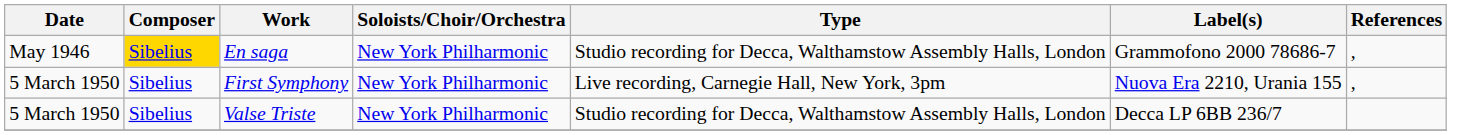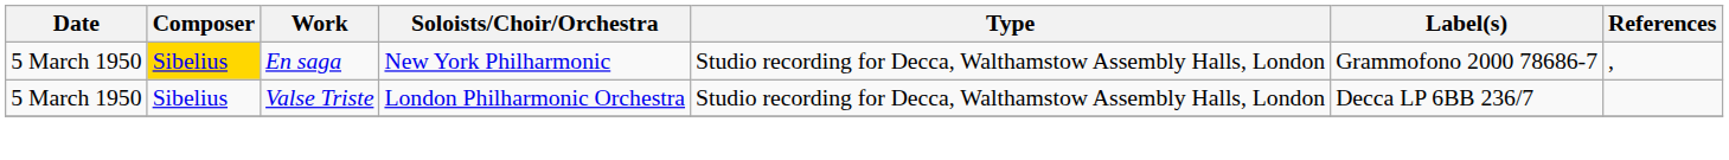En saga | Date: May 1946 -> 5 March 1950
- row: 5 March 1950 | Sibelius | First Symphony | New York Philharmonic | Live recording, Carnegie Hall, New York, 3pm | Nuova Era 2210, Urania 155 | ,
Valse Triste | Soloists/Choir/Orchestra: New York Philharmonic -> London Philharmonic Orchestra
